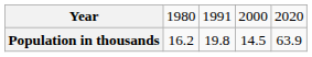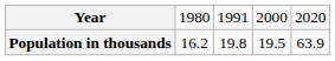Population in thousands | column 4: 14.5 -> 19.5
